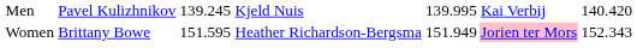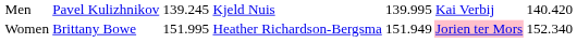Women | column 3: 151.595 -> 151.995
Women | column 7: 152.343 -> 152.340
